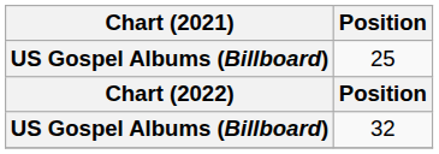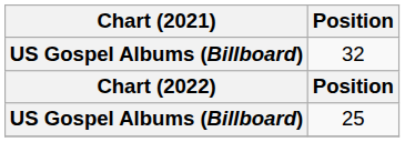rows swapped: 25 <-> 32
